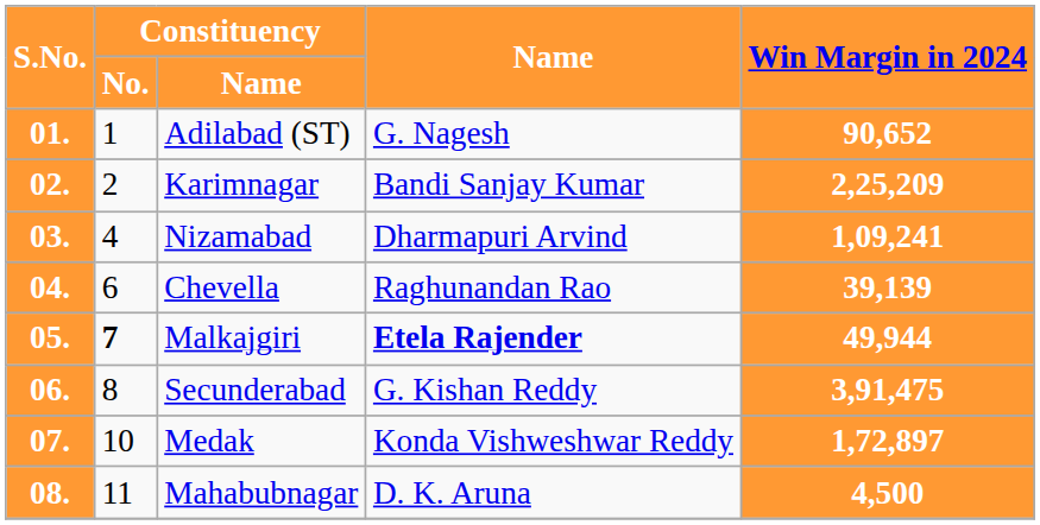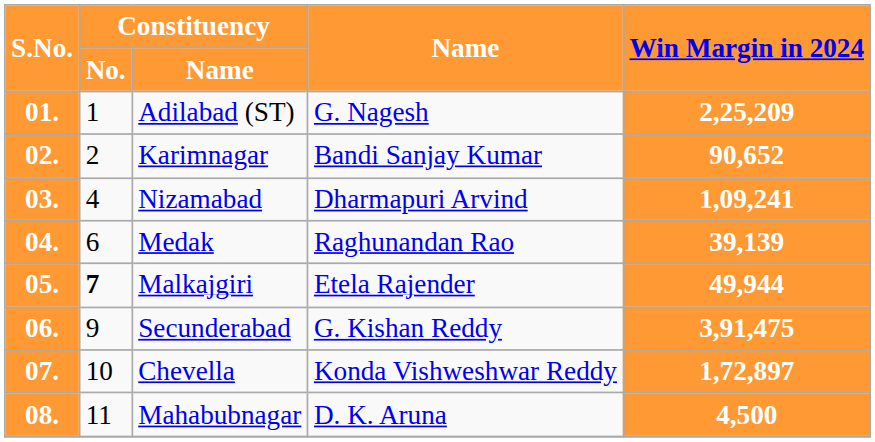01. | Win Margin in 2024: 90,652 -> 2,25,209
02. | Win Margin in 2024: 2,25,209 -> 90,652
04. | Constituency / Name: Chevella -> Medak
05. | Name: bold -> normal
06. | Constituency / No.: 8 -> 9
07. | Constituency / Name: Medak -> Chevella
